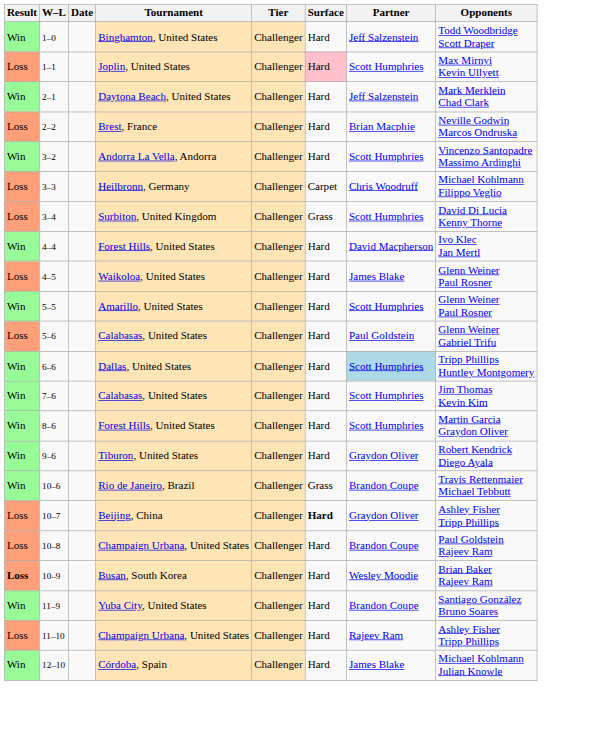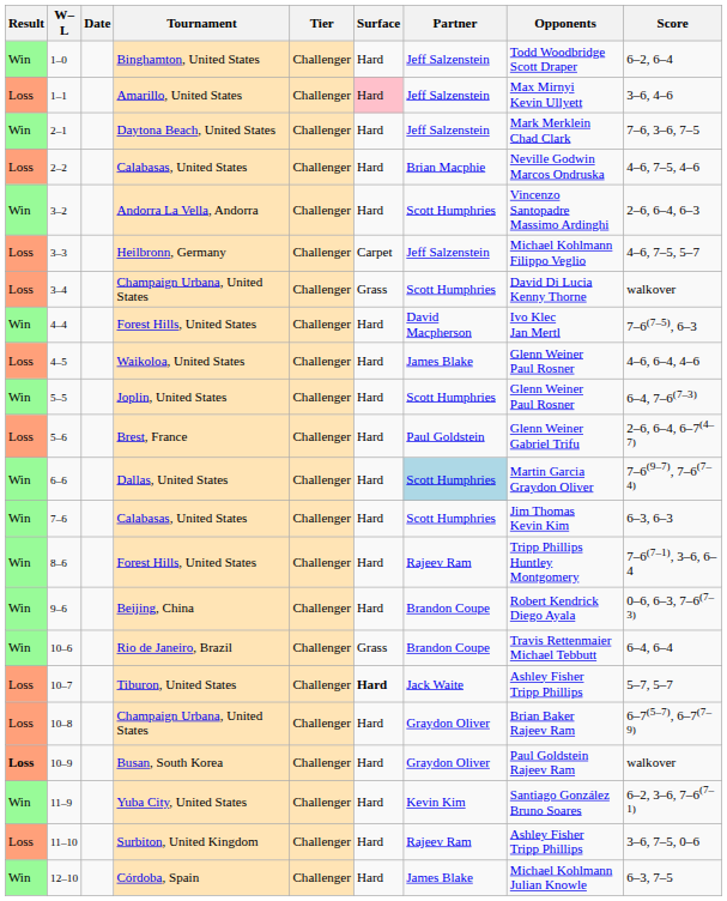+ column: Score | 6–2, 6–4 | 3–6, 4–6 | 7–6, 3–6, 7–5 | 4–6, 7–5, 4–6 | 2–6, 6–4, 6–3 | 4–6, 7–5, 5–7 | walkover | 7–6(7–5), 6–3 | 4–6, 6–4, 4–6 | 6–4, 7–6(7–3) | 2–6, 6–4, 6–7(4–7) | 7–6(9–7), 7–6(7–4) | 6–3, 6–3 | 7–6(7–1), 3–6, 6–4 | 0–6, 6–3, 7–6(7–3) | 6–4, 6–4 | 5–7, 5–7 | 6–7(5–7), 6–7(7–9) | walkover | 6–2, 3–6, 7–6(7–1) | 3–6, 7–5, 0–6 | 6–3, 7–5
1–1 | Tournament: Joplin, United States -> Amarillo, United States
1–1 | Partner: Scott Humphries -> Jeff Salzenstein
2–2 | Tournament: Brest, France -> Calabasas, United States
3–3 | Partner: Chris Woodruff -> Jeff Salzenstein
3–4 | Tournament: Surbiton, United Kingdom -> Champaign Urbana, United States
5–5 | Tournament: Amarillo, United States -> Joplin, United States
5–6 | Tournament: Calabasas, United States -> Brest, France
6–6 | Opponents: Tripp Phillips Huntley Montgomery -> Martin Garcia Graydon Oliver
8–6 | Partner: Scott Humphries -> Rajeev Ram
8–6 | Opponents: Martin Garcia Graydon Oliver -> Tripp Phillips Huntley Montgomery
9–6 | Tournament: Tiburon, United States -> Beijing, China
9–6 | Partner: Graydon Oliver -> Brandon Coupe
10–7 | Tournament: Beijing, China -> Tiburon, United States
10–7 | Partner: Graydon Oliver -> Jack Waite
10–8 | Partner: Brandon Coupe -> Graydon Oliver
10–8 | Opponents: Paul Goldstein Rajeev Ram -> Brian Baker Rajeev Ram
10–9 | Partner: Wesley Moodie -> Graydon Oliver
10–9 | Opponents: Brian Baker Rajeev Ram -> Paul Goldstein Rajeev Ram
11–9 | Partner: Brandon Coupe -> Kevin Kim
11–10 | Tournament: Champaign Urbana, United States -> Surbiton, United Kingdom
